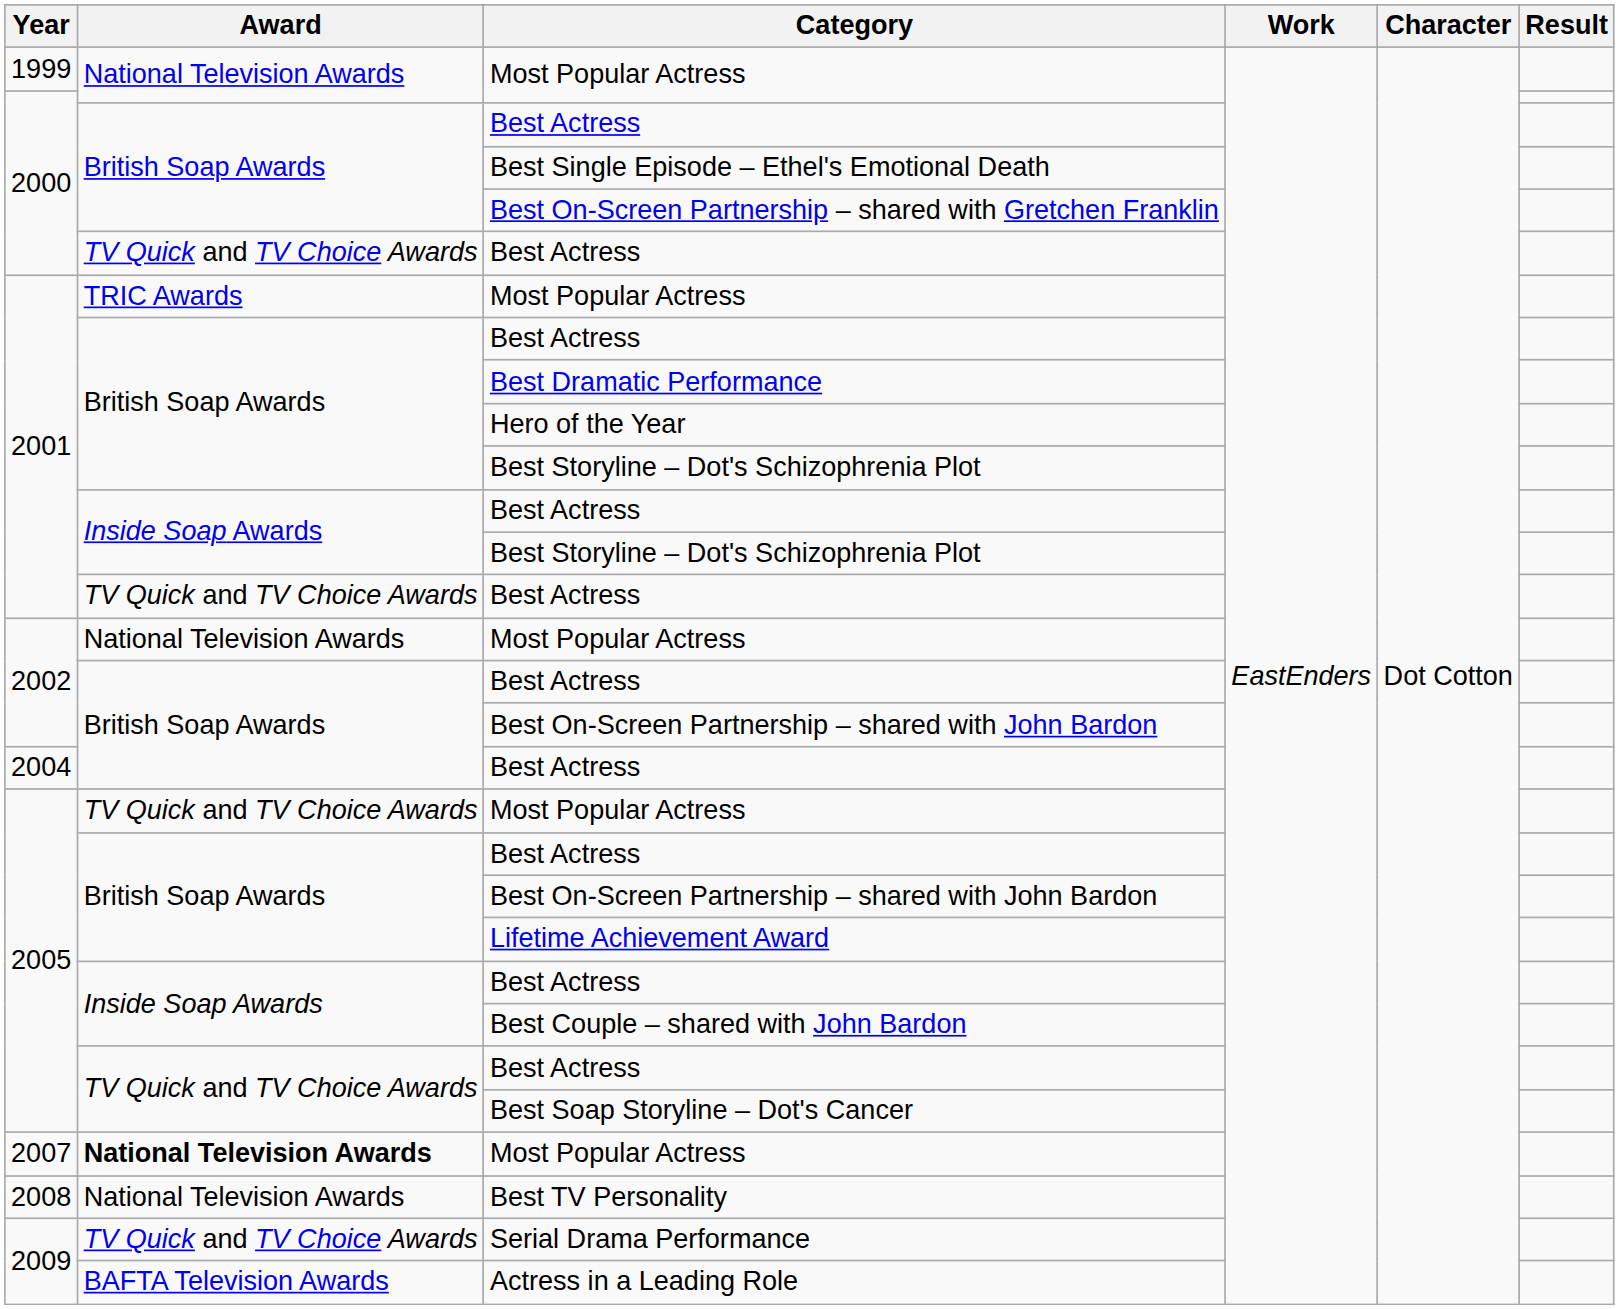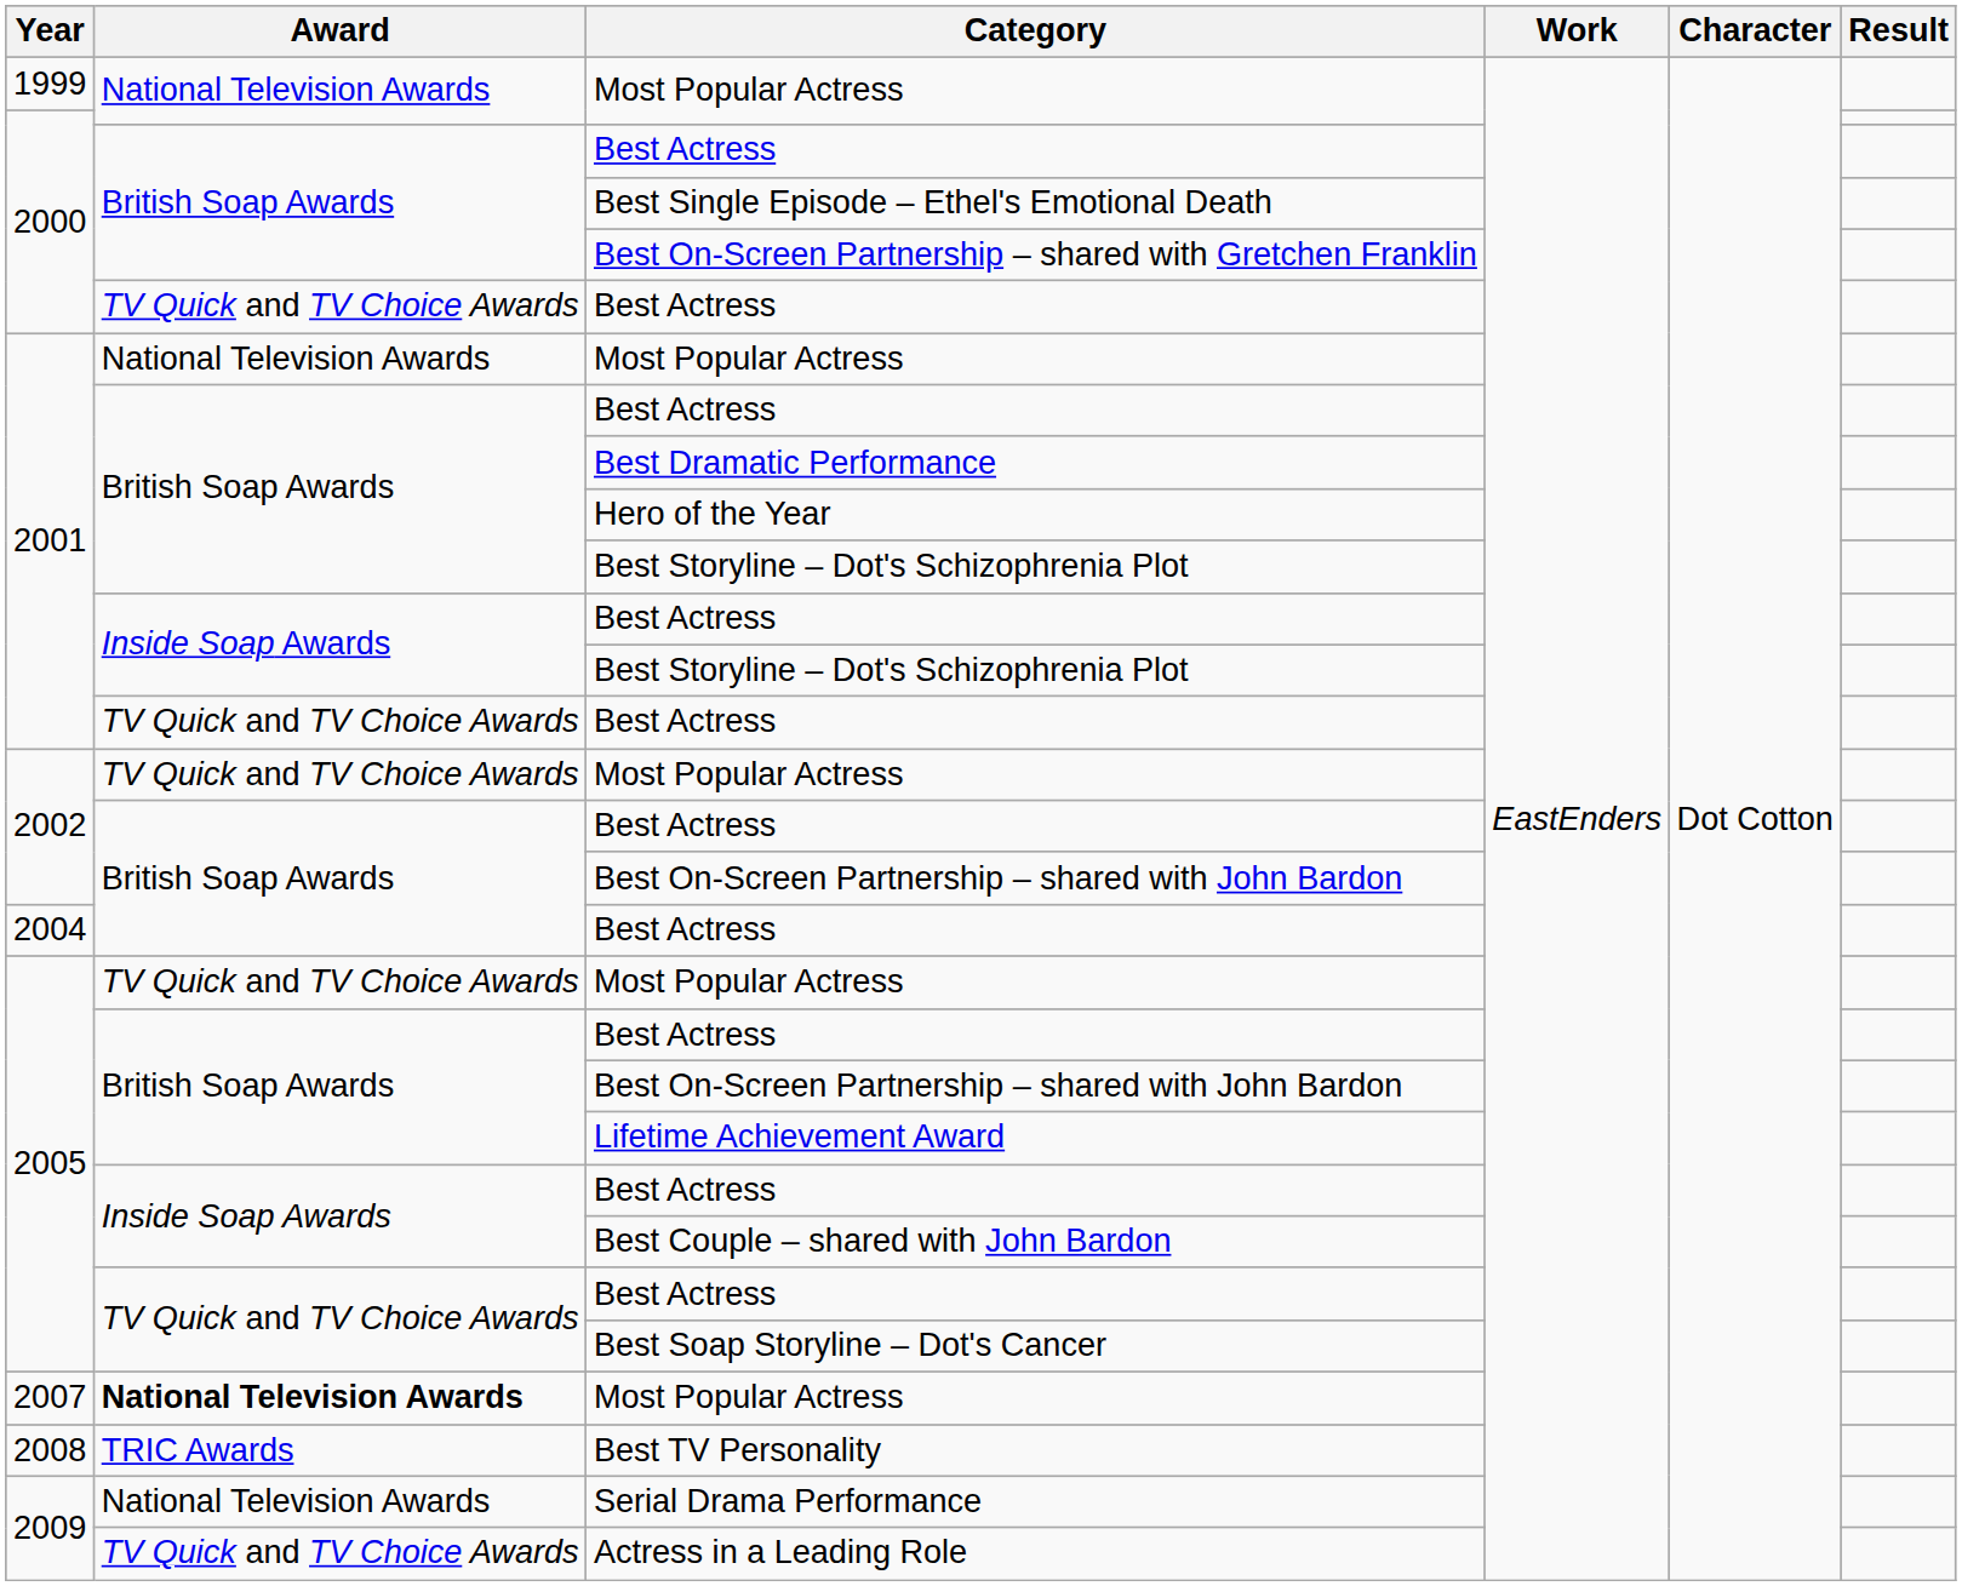2001 / Most Popular Actress | Award: TRIC Awards -> National Television Awards
2002 / Most Popular Actress | Award: National Television Awards -> TV Quick and TV Choice Awards
Best TV Personality | Award: National Television Awards -> TRIC Awards
Serial Drama Performance | Award: TV Quick and TV Choice Awards -> National Television Awards
Actress in a Leading Role | Award: BAFTA Television Awards -> TV Quick and TV Choice Awards
